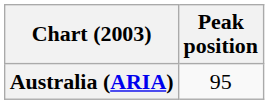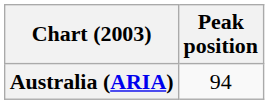Australia (ARIA) | Peak position: 95 -> 94
